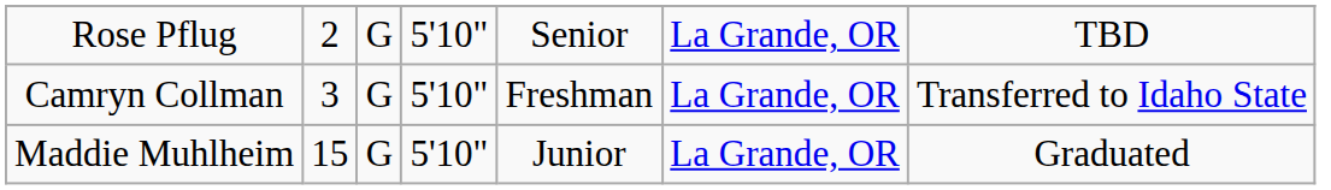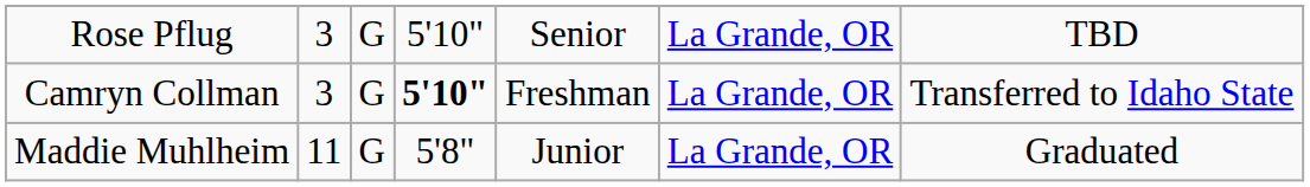Rose Pflug | column 2: 2 -> 3
Camryn Collman | column 4: normal -> bold
Maddie Muhlheim | column 2: 15 -> 11
Maddie Muhlheim | column 4: 5'10" -> 5'8"
